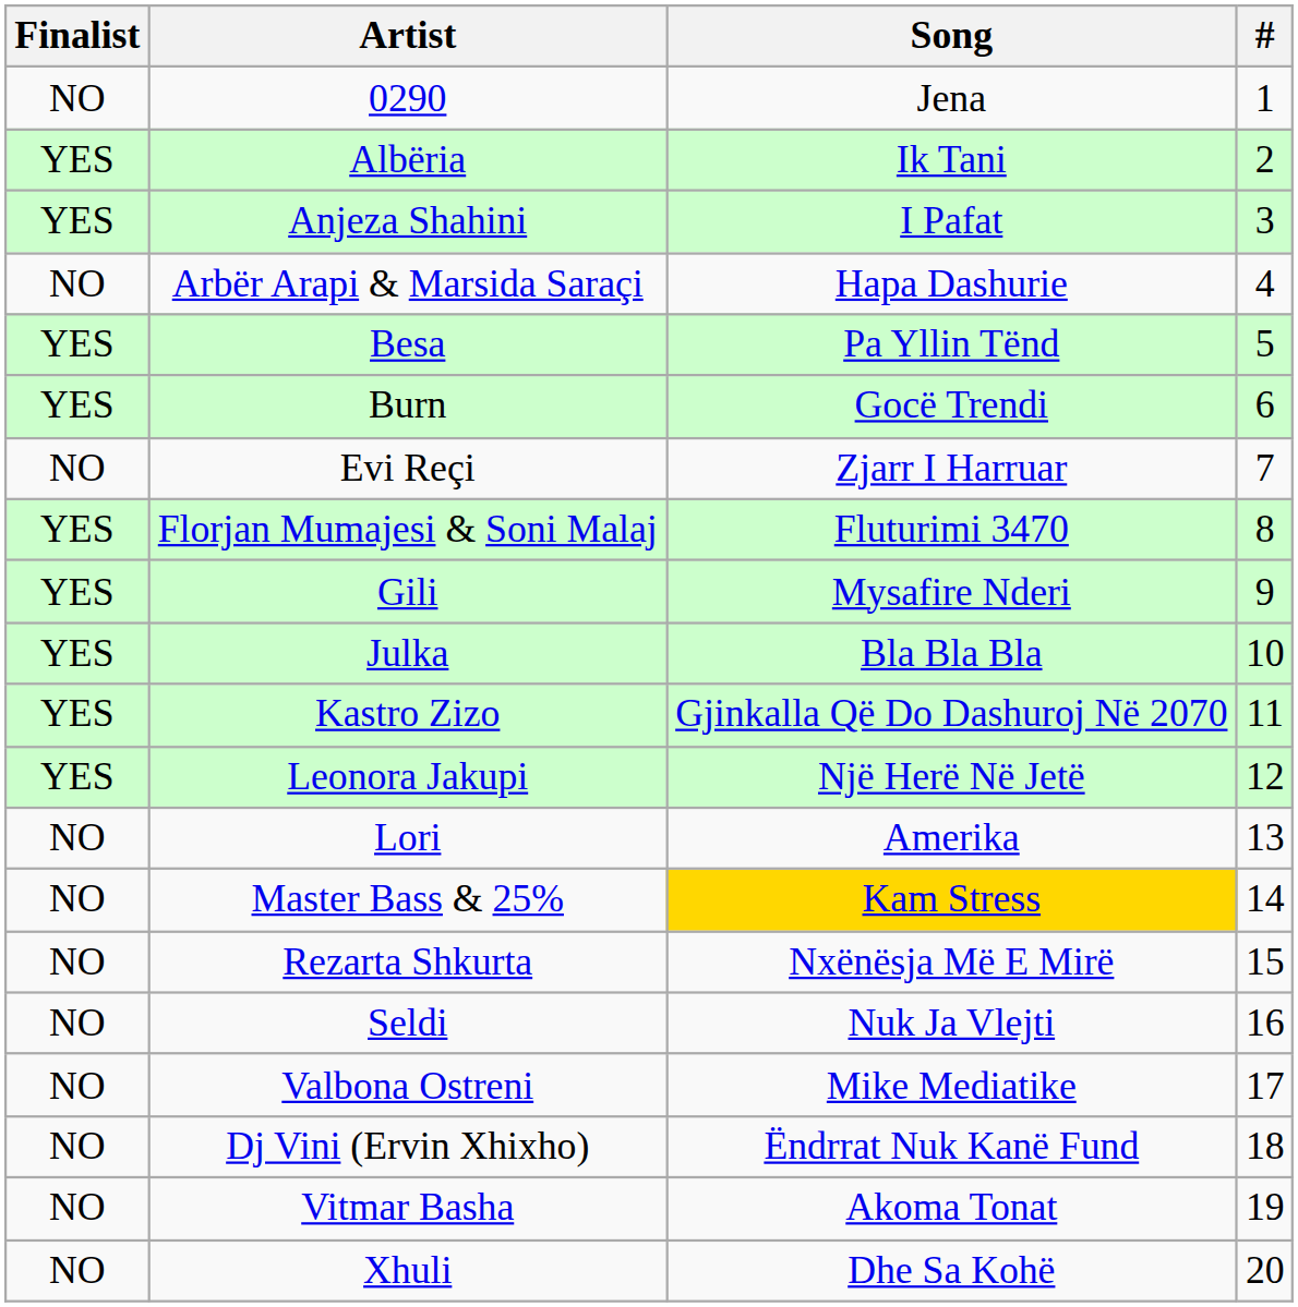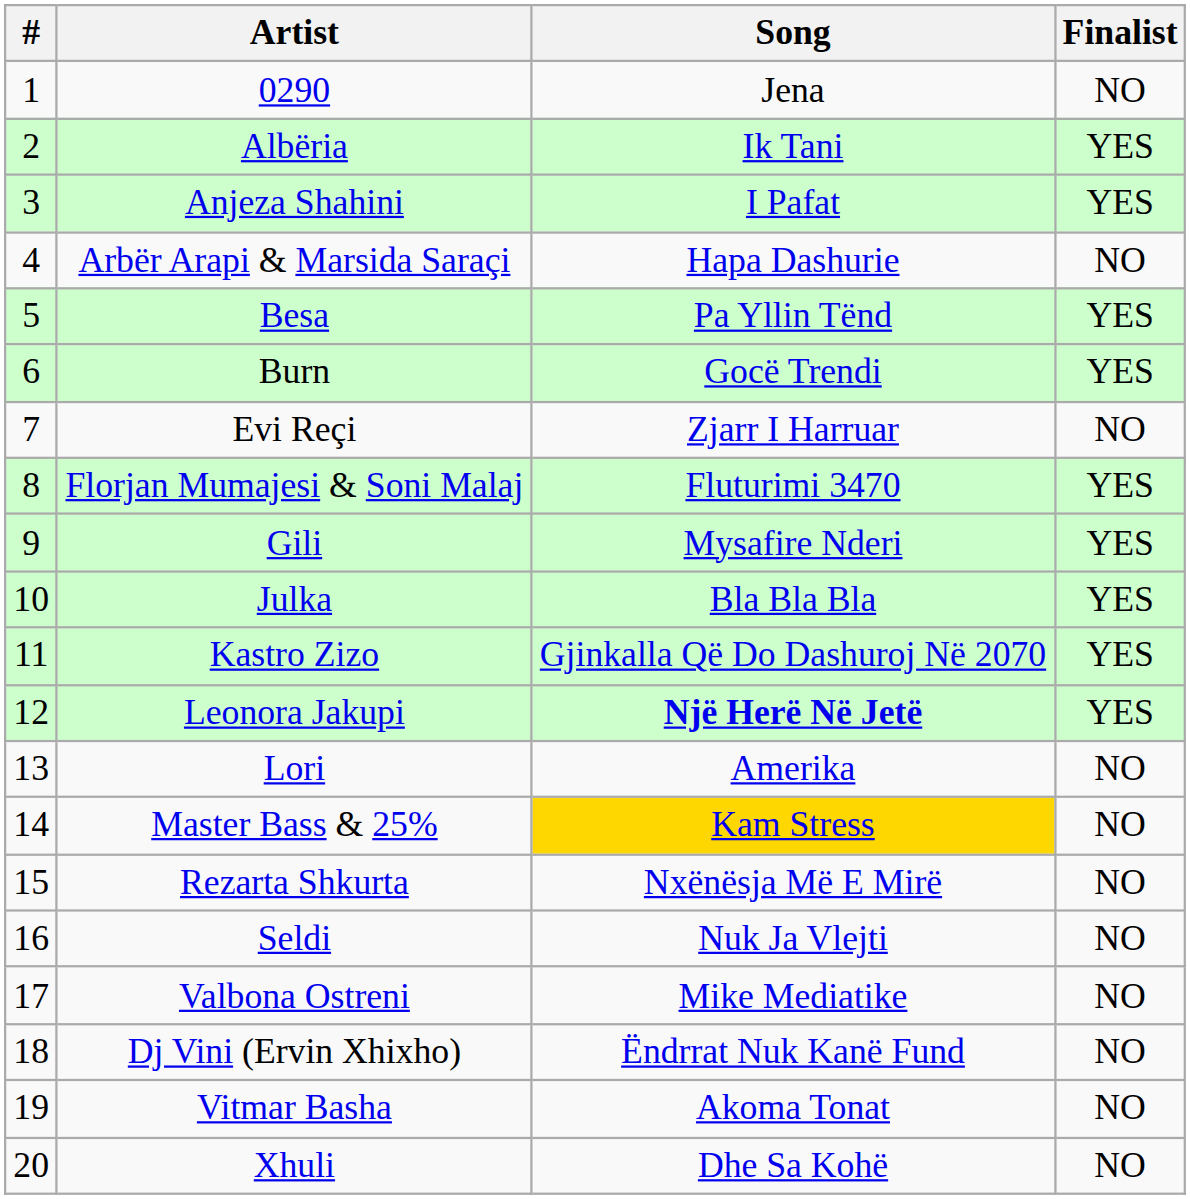columns swapped: # <-> Finalist
Leonora Jakupi | Song: normal -> bold
